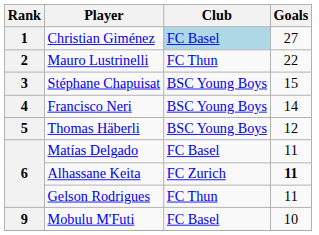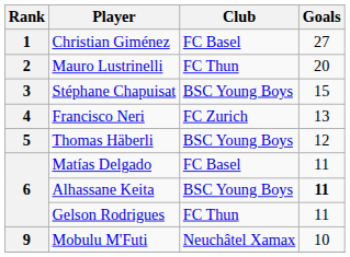Christian Giménez | Club: lightblue background -> no background
Mauro Lustrinelli | Goals: 22 -> 20
Francisco Neri | Club: BSC Young Boys -> FC Zurich
Francisco Neri | Goals: 14 -> 13
Alhassane Keita | Club: FC Zurich -> BSC Young Boys
Mobulu M'Futi | Club: FC Basel -> Neuchâtel Xamax
